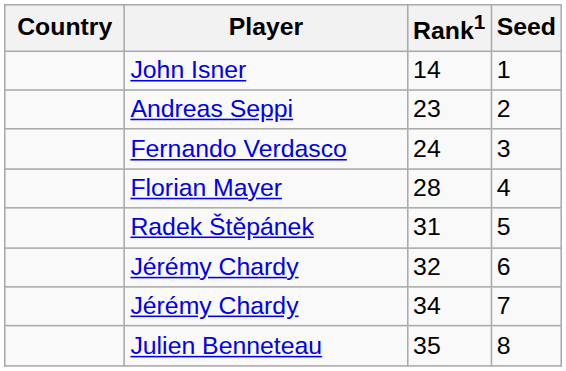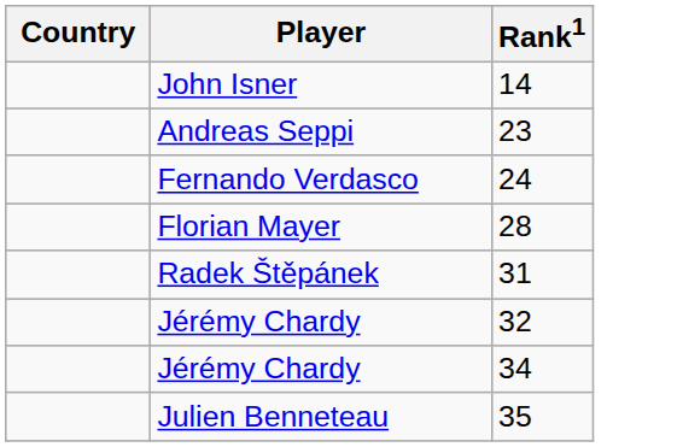- column: Seed | 1 | 2 | 3 | 4 | 5 | 6 | 7 | 8
